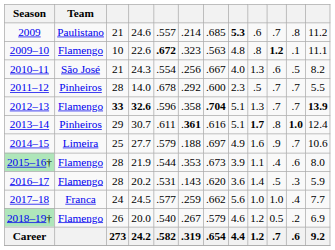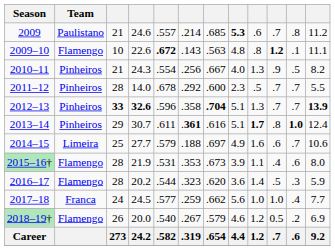2009–10 | column 6: .323 -> .143
2010–11 | Team: São José -> Pinheiros
2010–11 | column 10: .6 -> .9
2012–13 | Team: Flamengo -> Pinheiros
2014–15 | column 10: .9 -> .6
2015–16† | column 5: .544 -> .531
2016–17 | column 5: .531 -> .544
2016–17 | column 6: .143 -> .323
